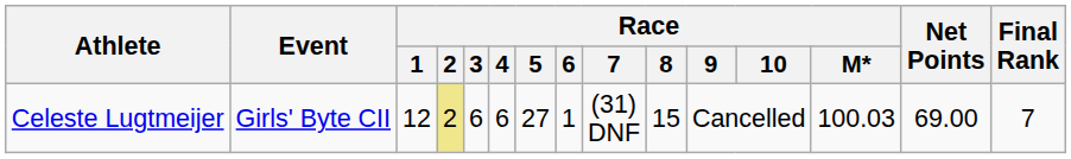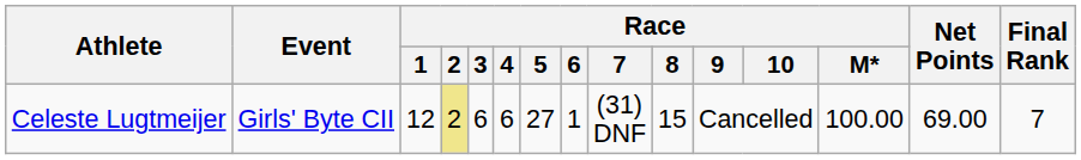Celeste Lugtmeijer | Race / M*: 100.03 -> 100.00
